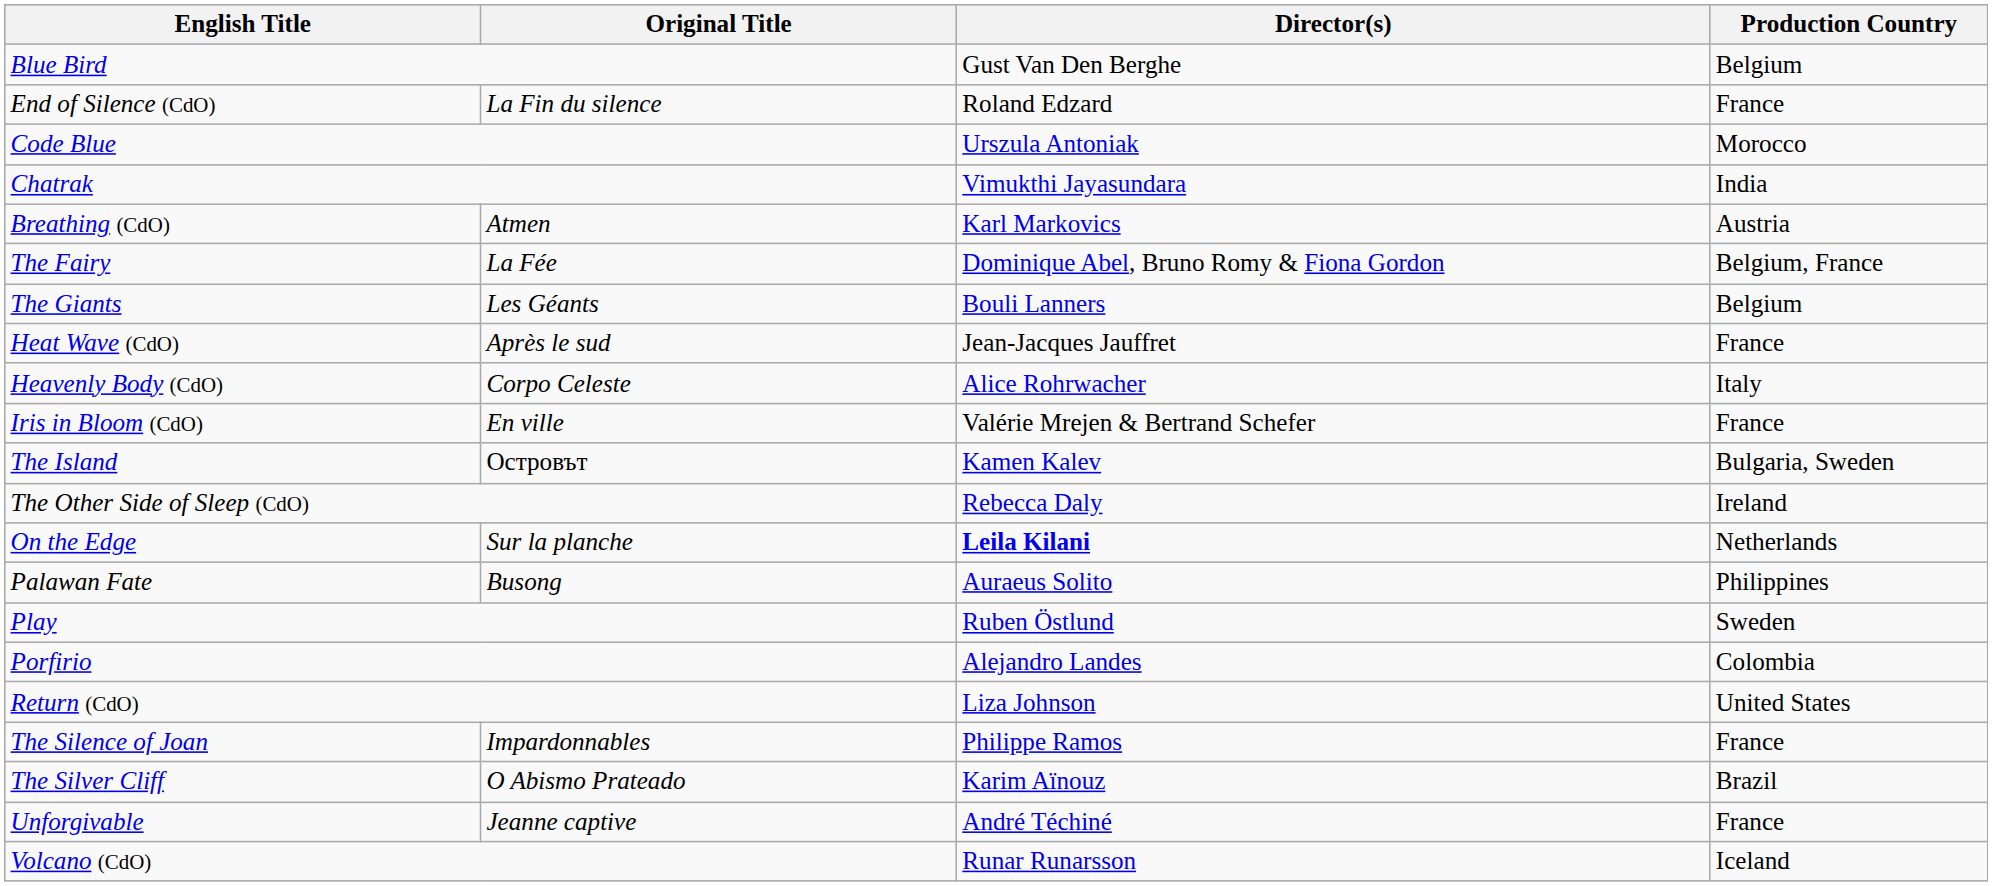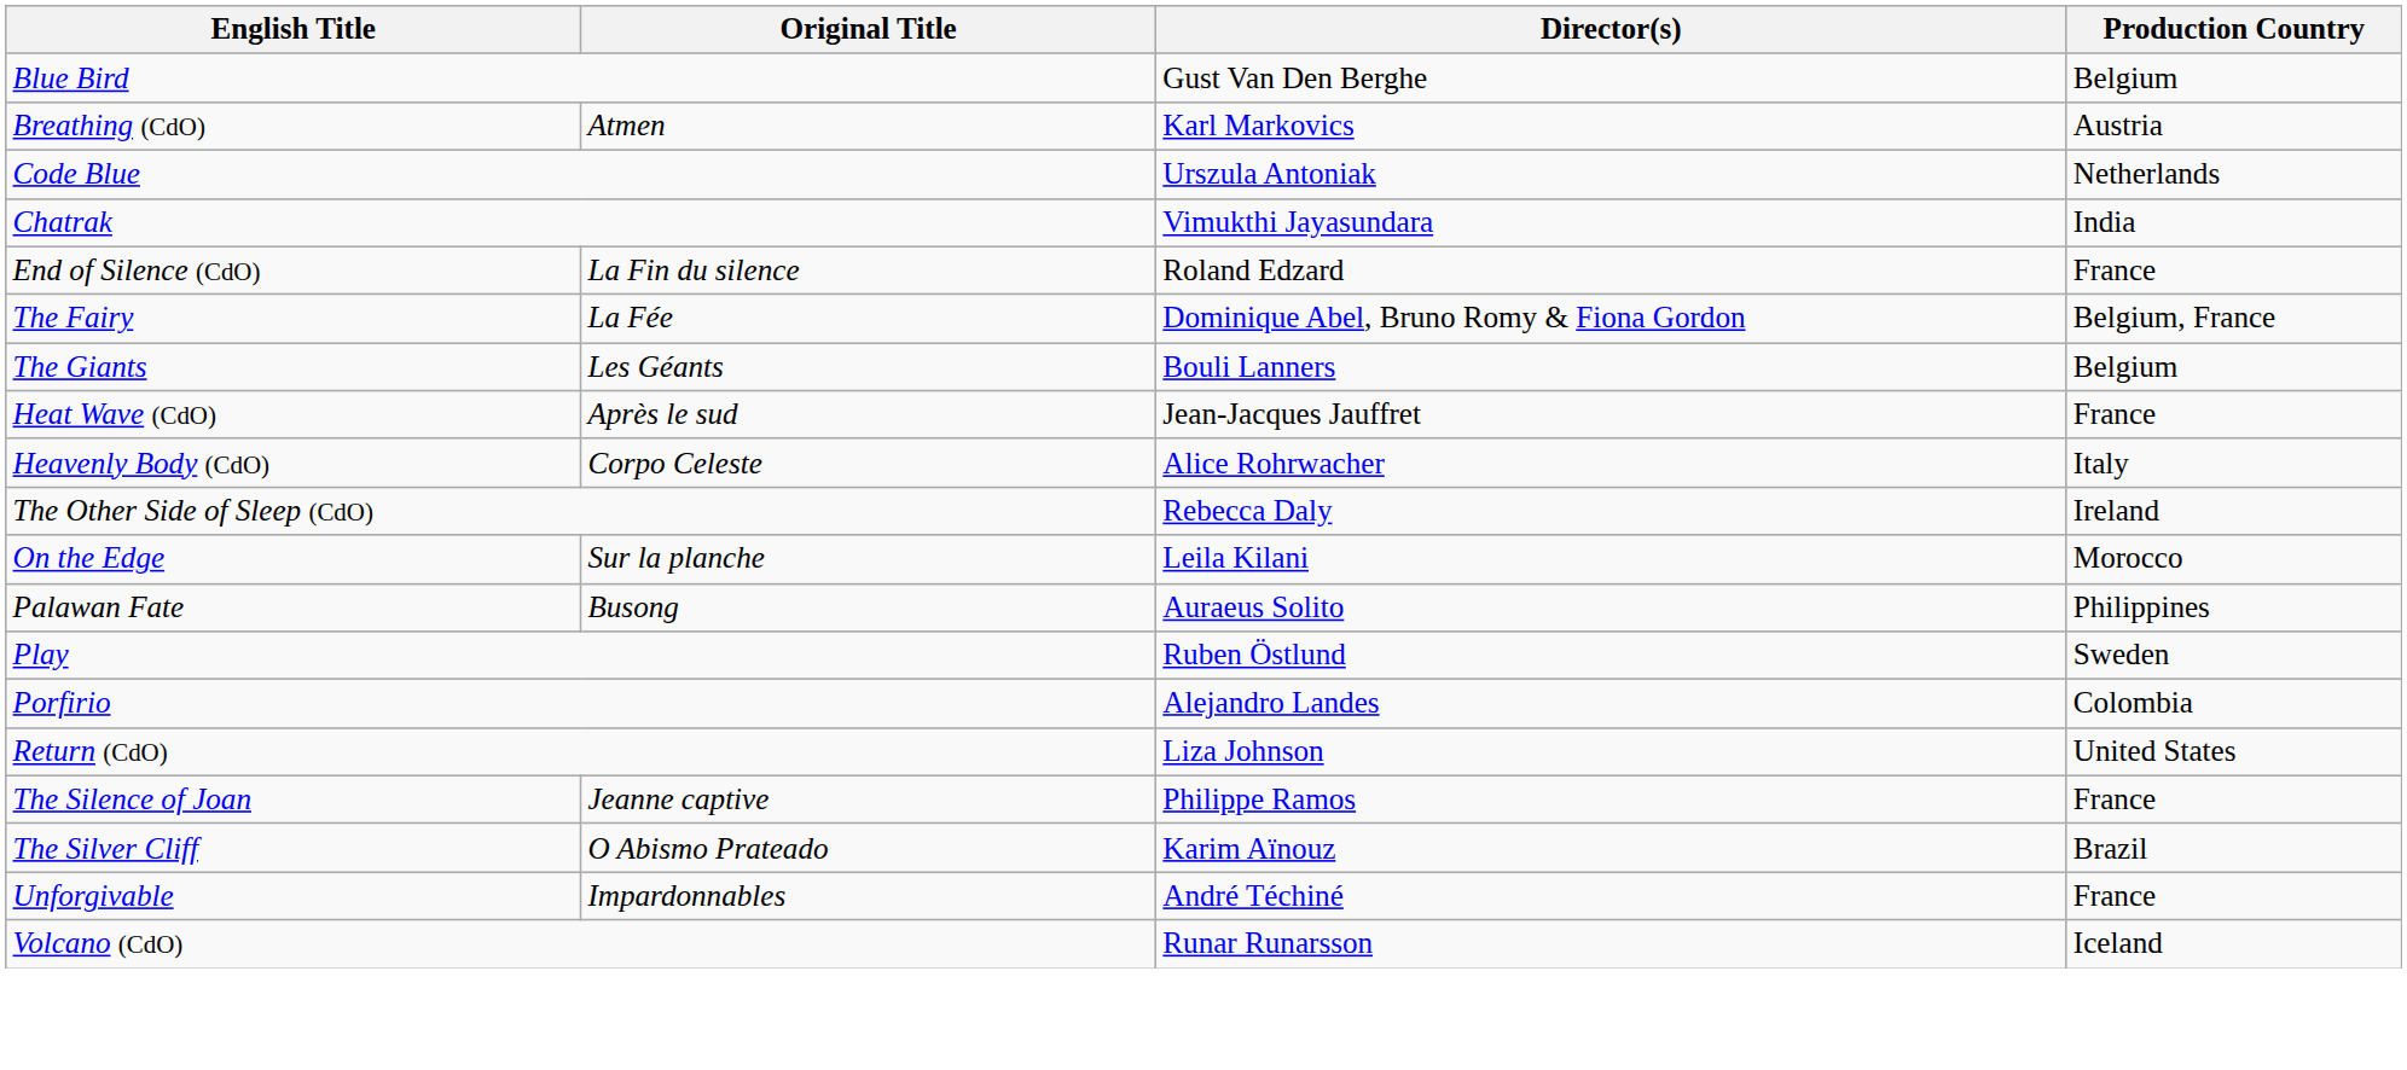rows swapped: Breathing (CdO) <-> End of Silence (CdO)
Code Blue | Production Country: Morocco -> Netherlands
- row: Iris in Bloom (CdO) | En ville | Valérie Mrejen & Bertrand Schefer | France
- row: The Island | Островът | Kamen Kalev | Bulgaria, Sweden
On the Edge | Director(s): bold -> normal
On the Edge | Production Country: Netherlands -> Morocco
The Silence of Joan | Original Title: Impardonnables -> Jeanne captive
Unforgivable | Original Title: Jeanne captive -> Impardonnables
